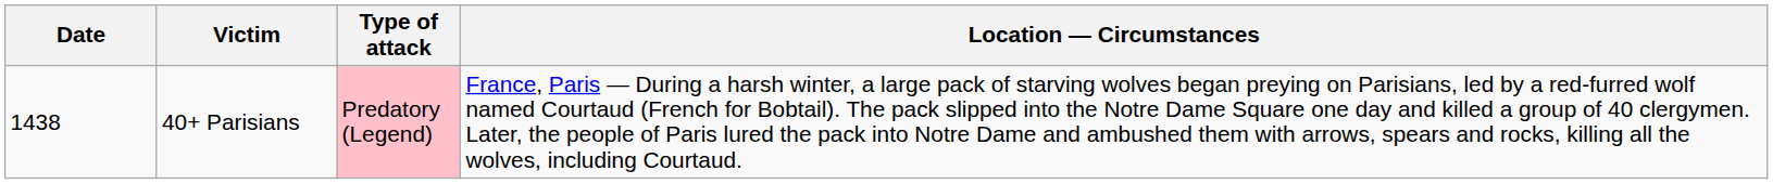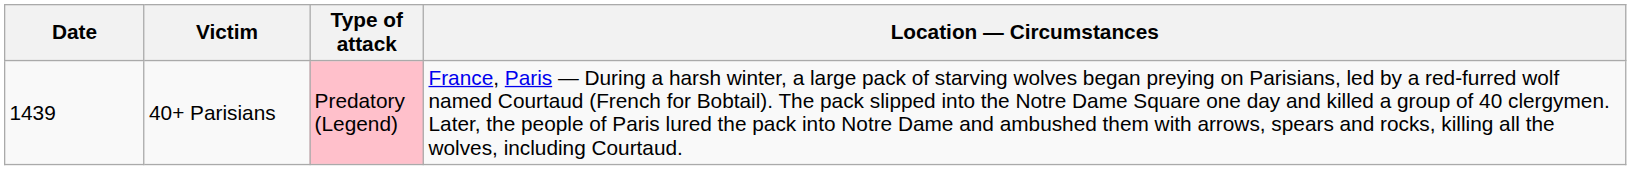40+ Parisians | Date: 1438 -> 1439
